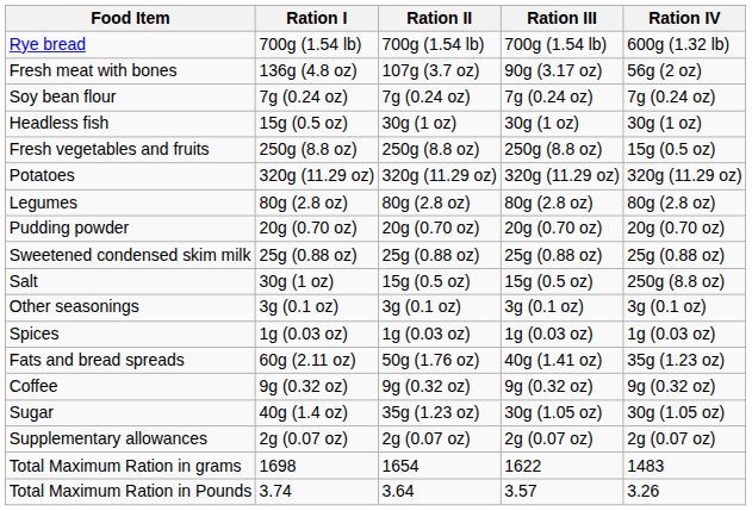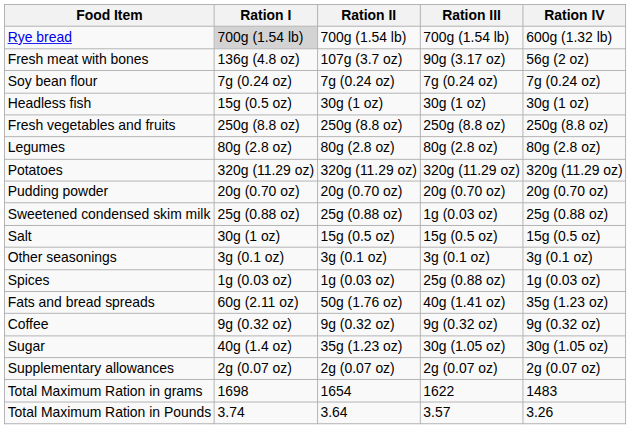Rye bread | Ration I: no background -> lightgrey background
Fresh vegetables and fruits | Ration IV: 15g (0.5 oz) -> 250g (8.8 oz)
rows swapped: Potatoes <-> Legumes
Sweetened condensed skim milk | Ration III: 25g (0.88 oz) -> 1g (0.03 oz)
Salt | Ration IV: 250g (8.8 oz) -> 15g (0.5 oz)
Spices | Ration III: 1g (0.03 oz) -> 25g (0.88 oz)
